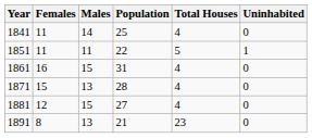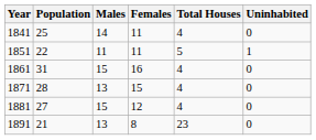columns swapped: Population <-> Females
